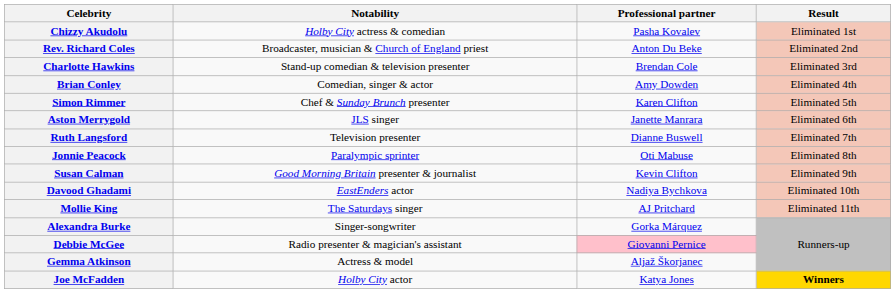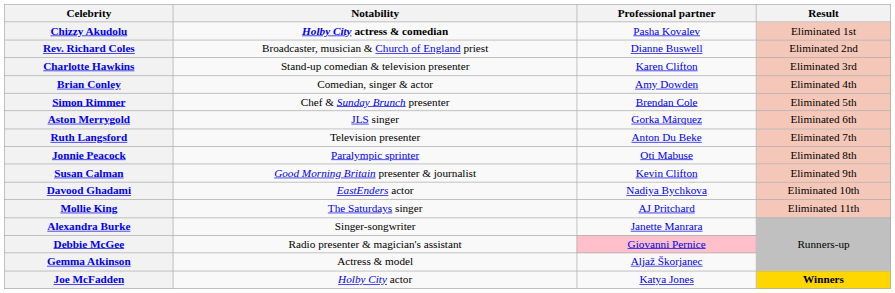Chizzy Akudolu | Notability: normal -> bold
Rev. Richard Coles | Professional partner: Anton Du Beke -> Dianne Buswell
Charlotte Hawkins | Professional partner: Brendan Cole -> Karen Clifton
Simon Rimmer | Professional partner: Karen Clifton -> Brendan Cole
Aston Merrygold | Professional partner: Janette Manrara -> Gorka Márquez
Ruth Langsford | Professional partner: Dianne Buswell -> Anton Du Beke
Alexandra Burke | Professional partner: Gorka Márquez -> Janette Manrara
